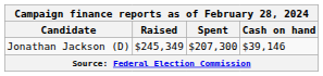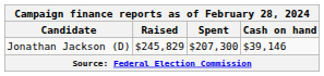Jonathan Jackson (D) | Raised: $245,349 -> $245,829
